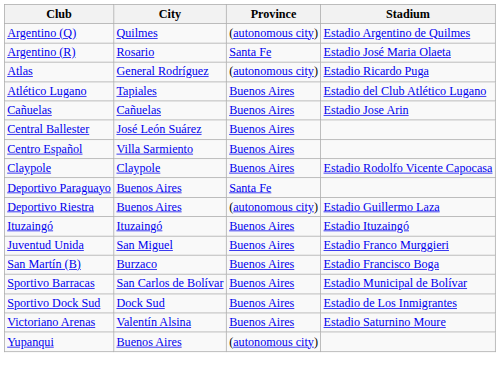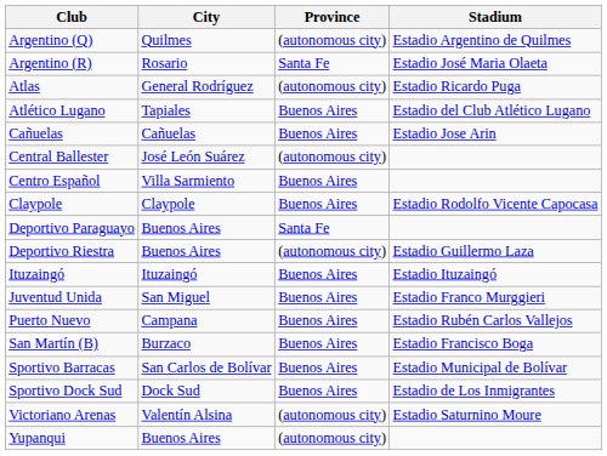Central Ballester | Province: Buenos Aires -> (autonomous city)
+ row: Puerto Nuevo | Campana | Buenos Aires | Estadio Rubén Carlos Vallejos
Victoriano Arenas | Province: Buenos Aires -> (autonomous city)
